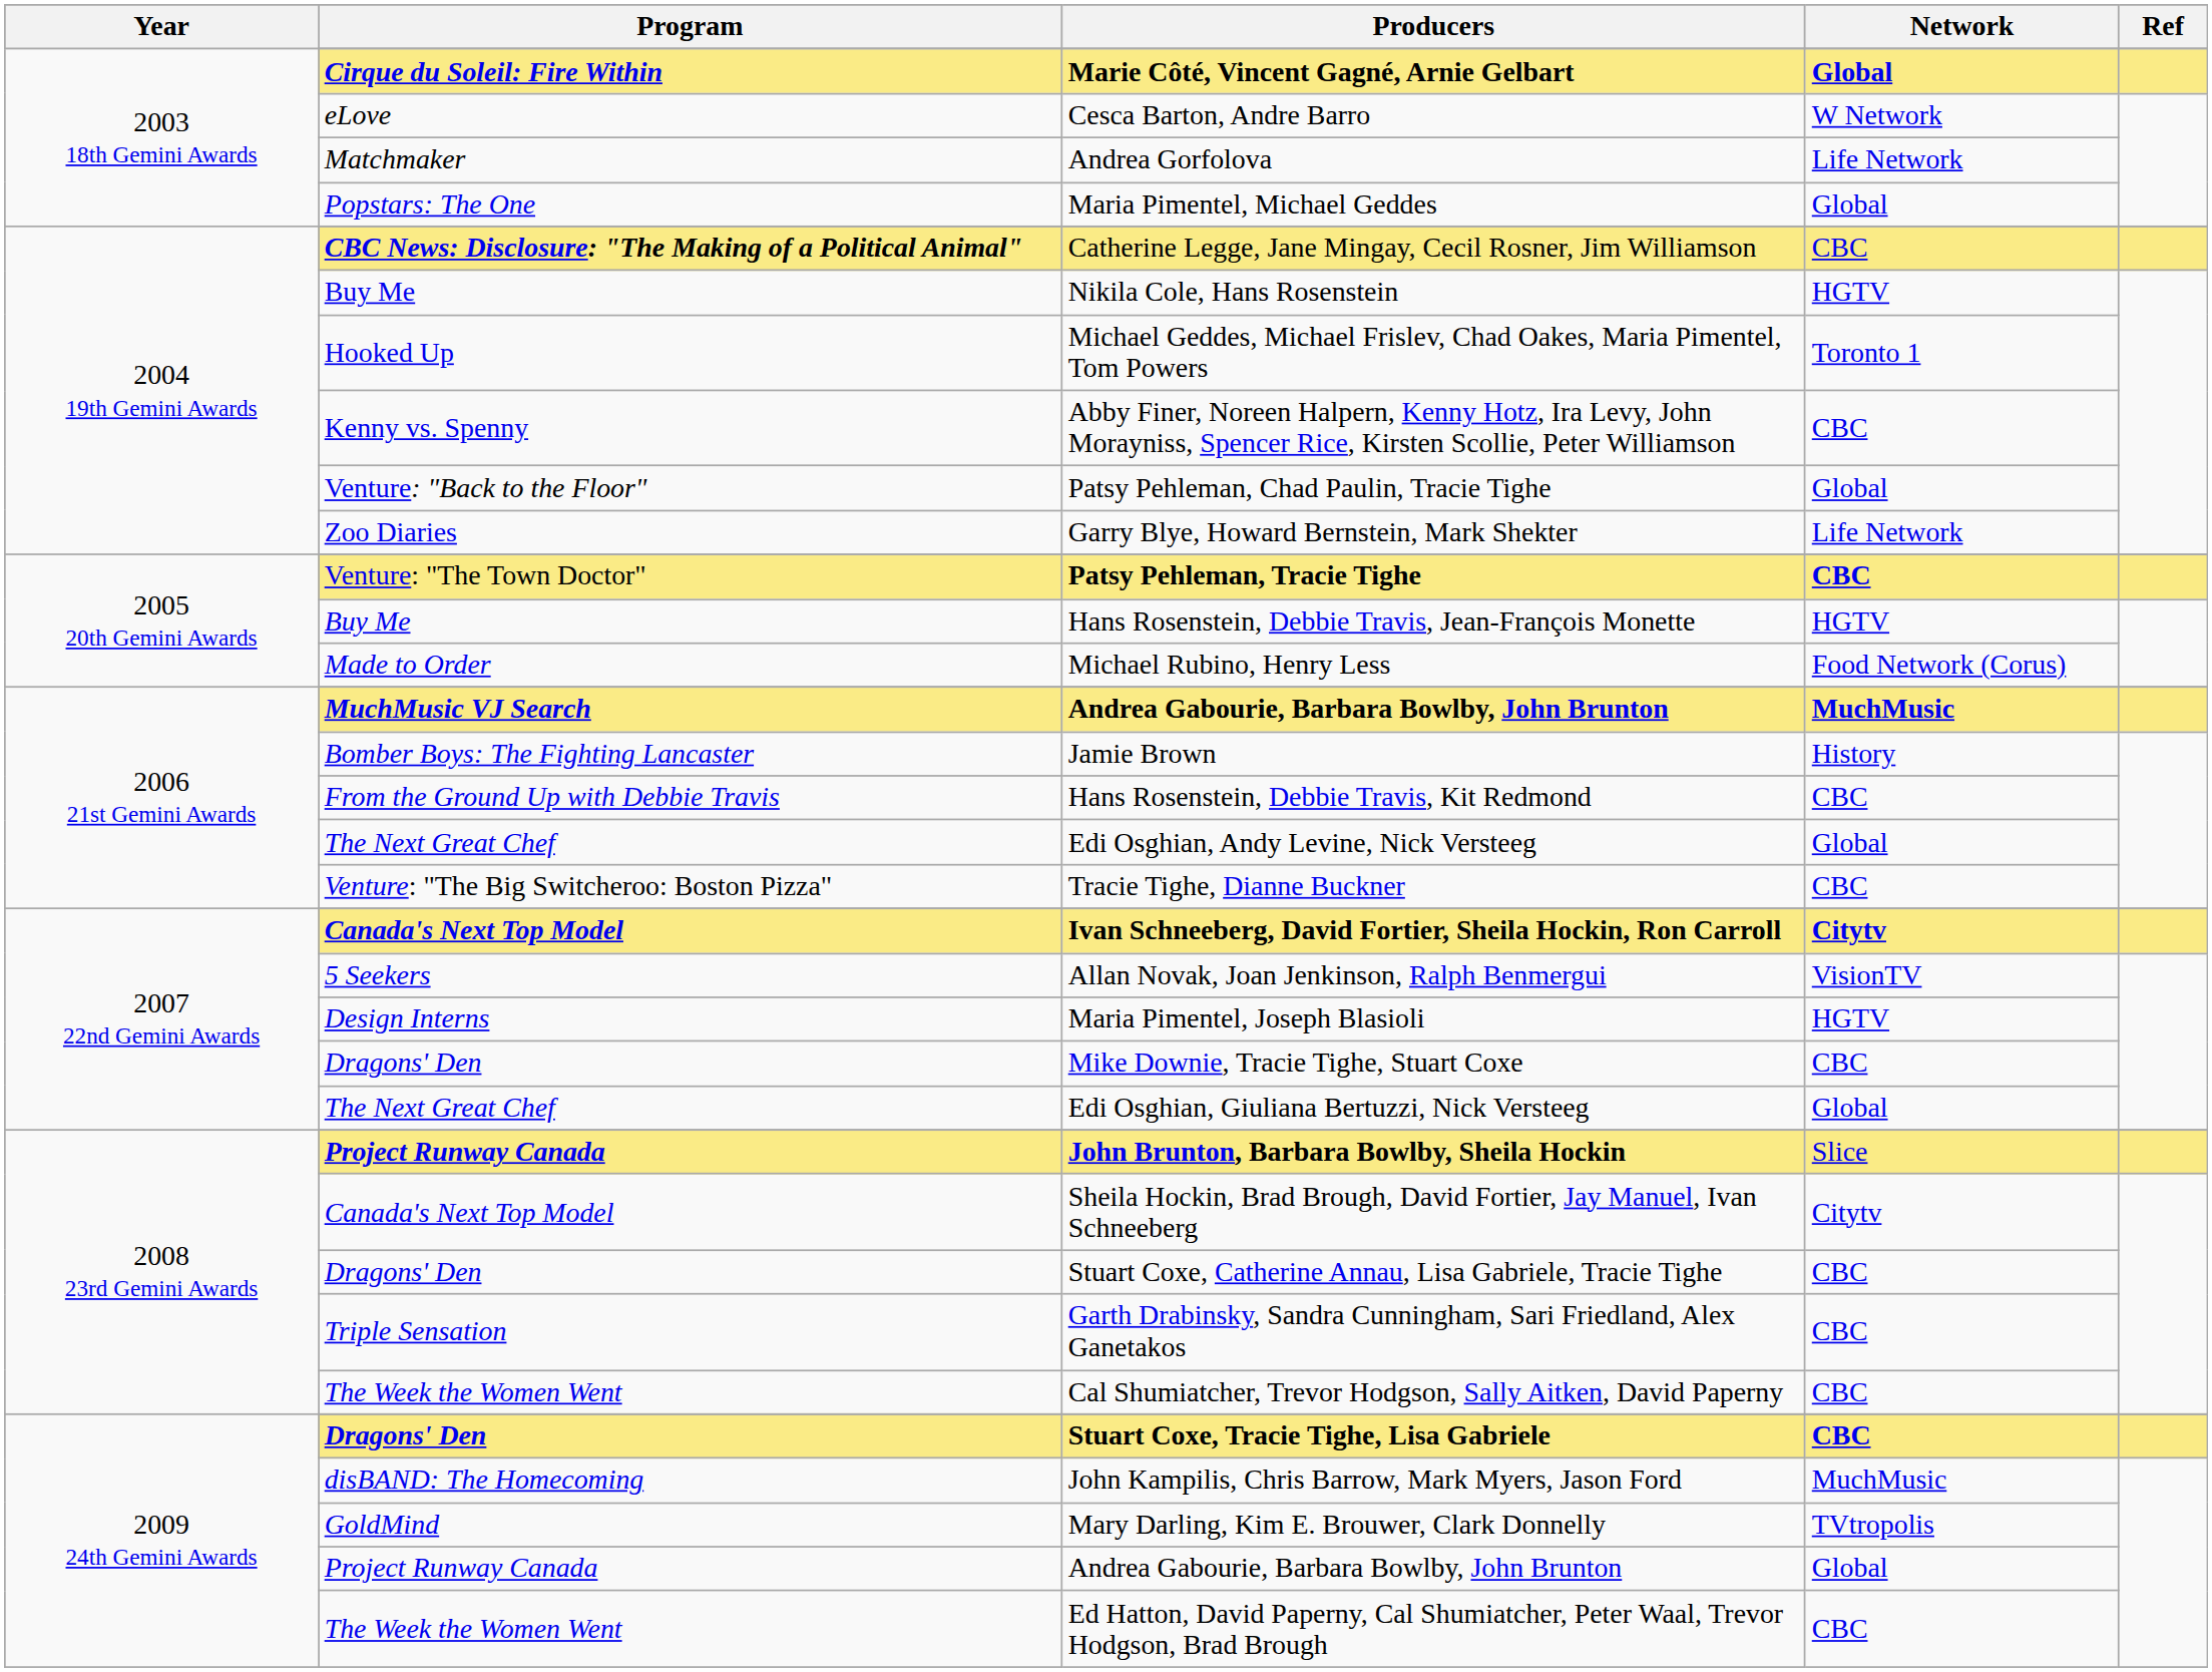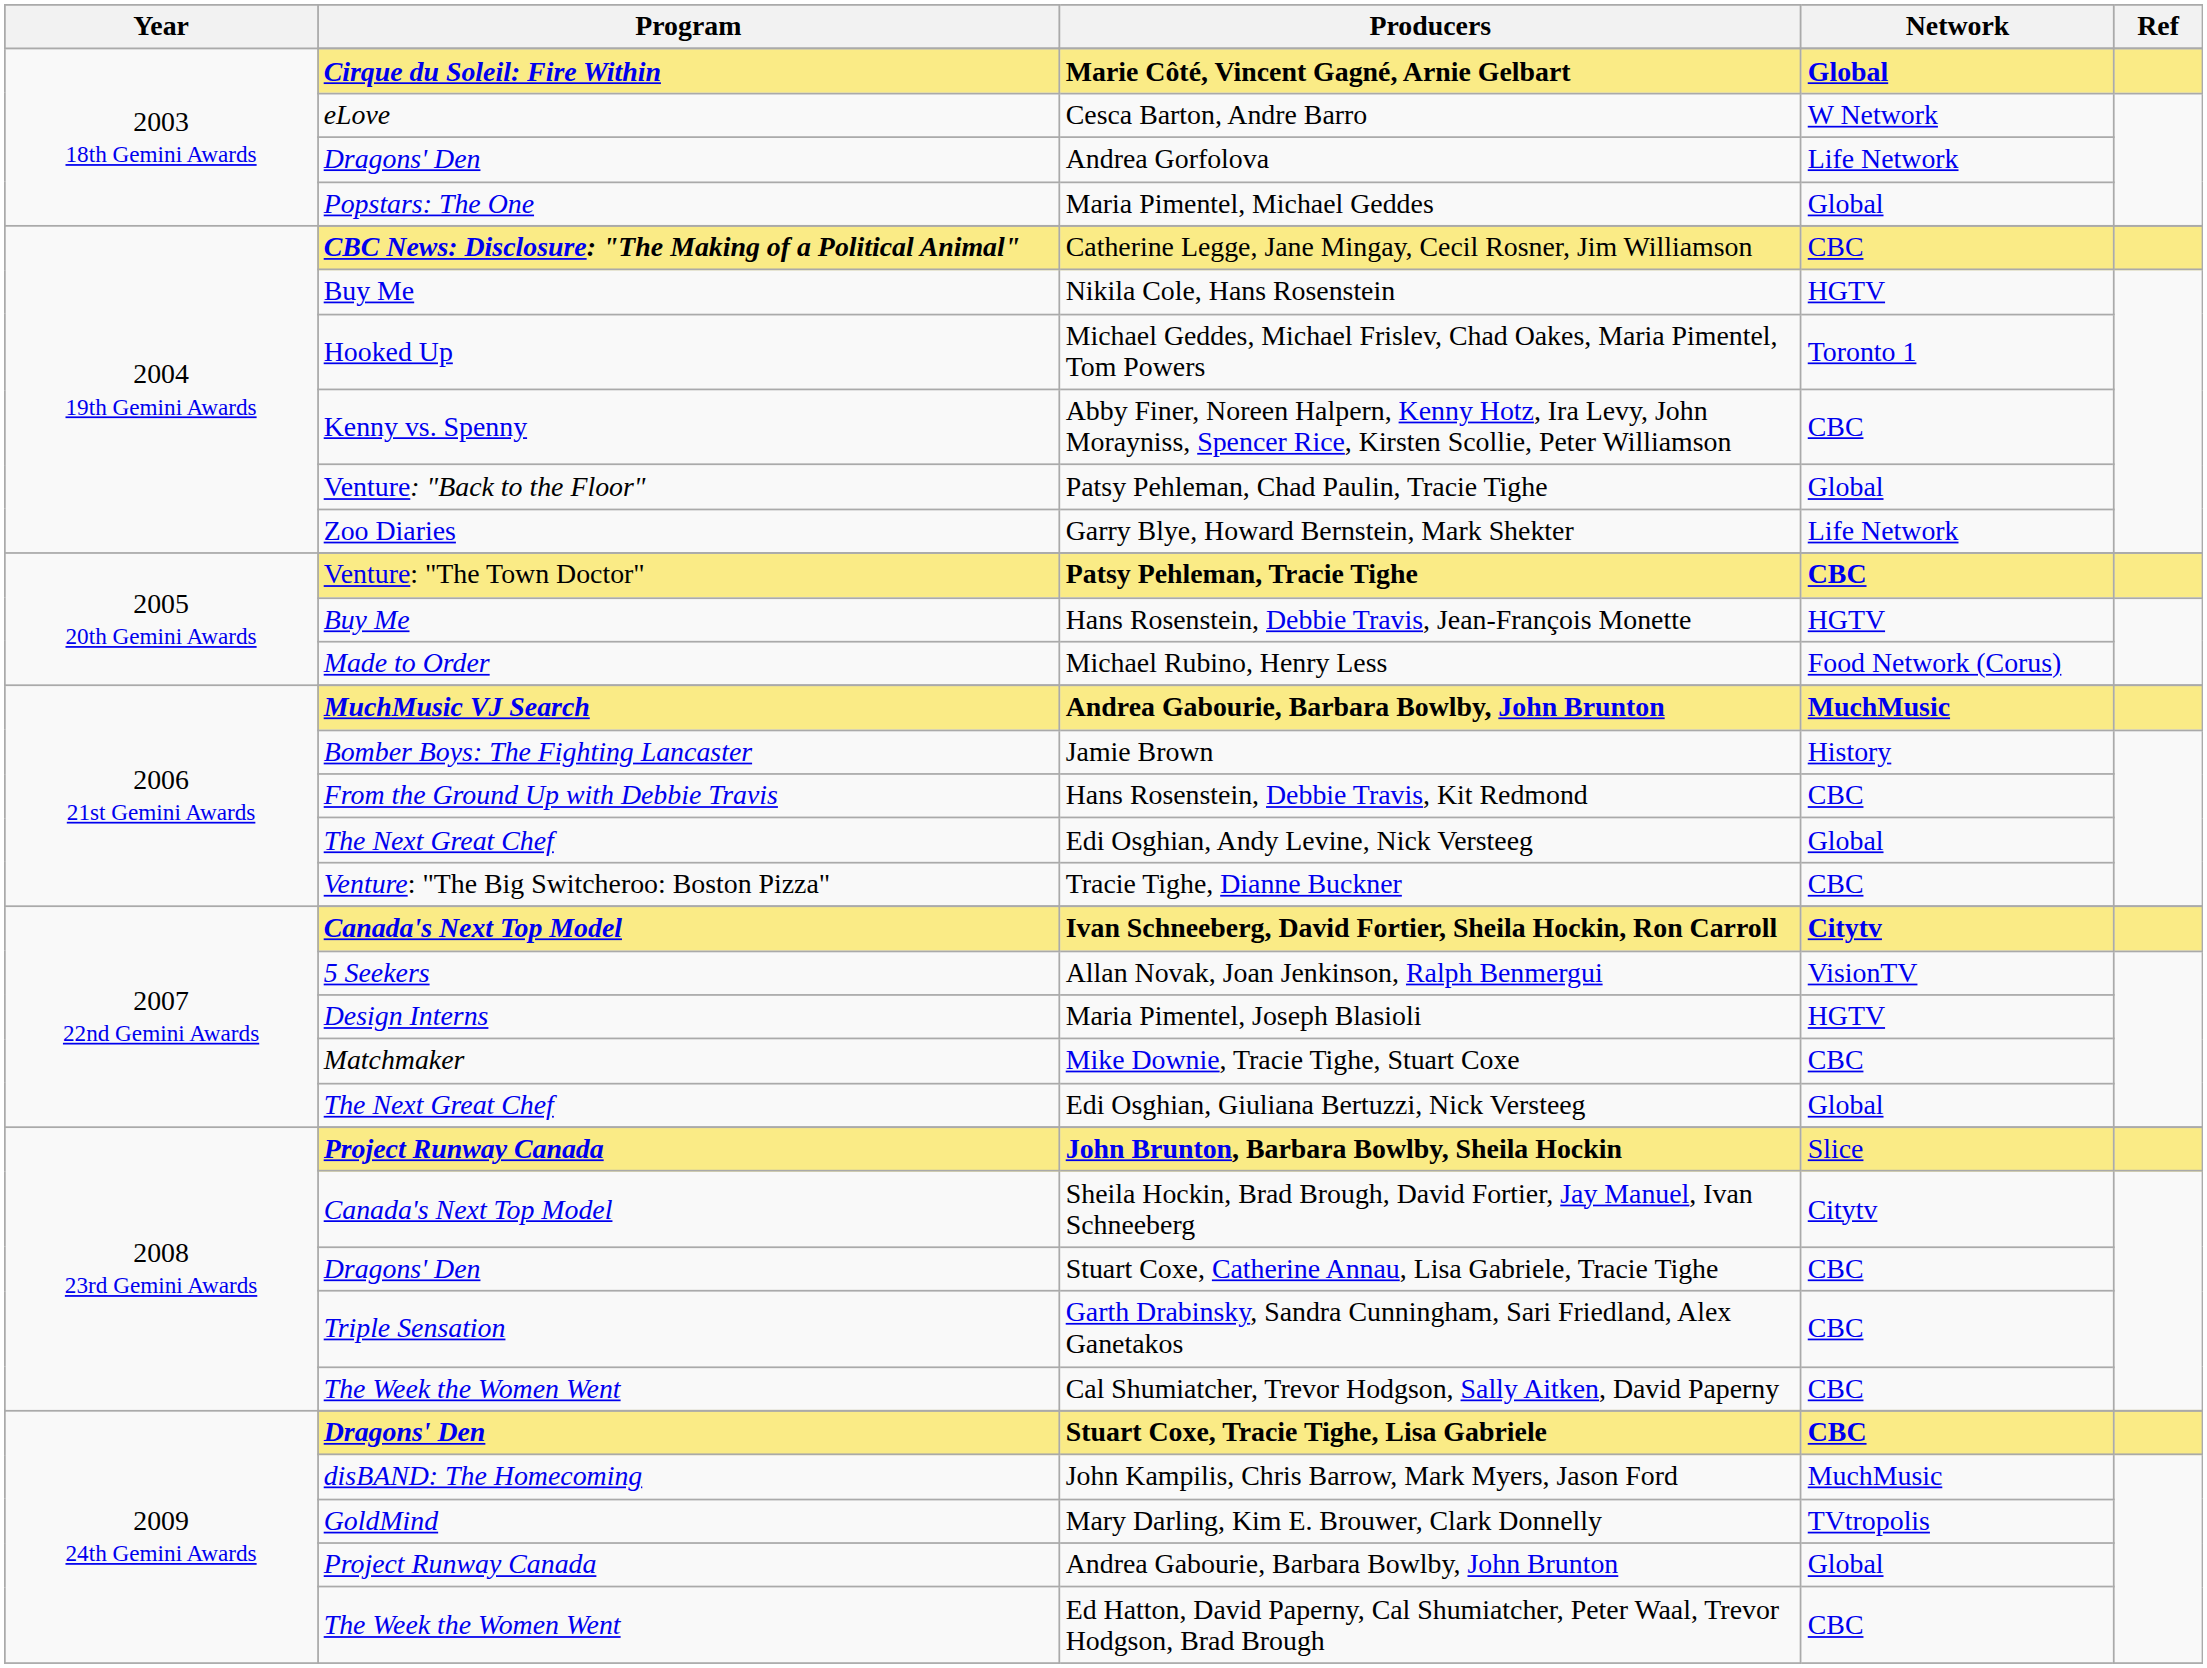Andrea Gorfolova | Program: Matchmaker -> Dragons' Den
Mike Downie, Tracie Tighe, Stuart Coxe | Program: Dragons' Den -> Matchmaker
